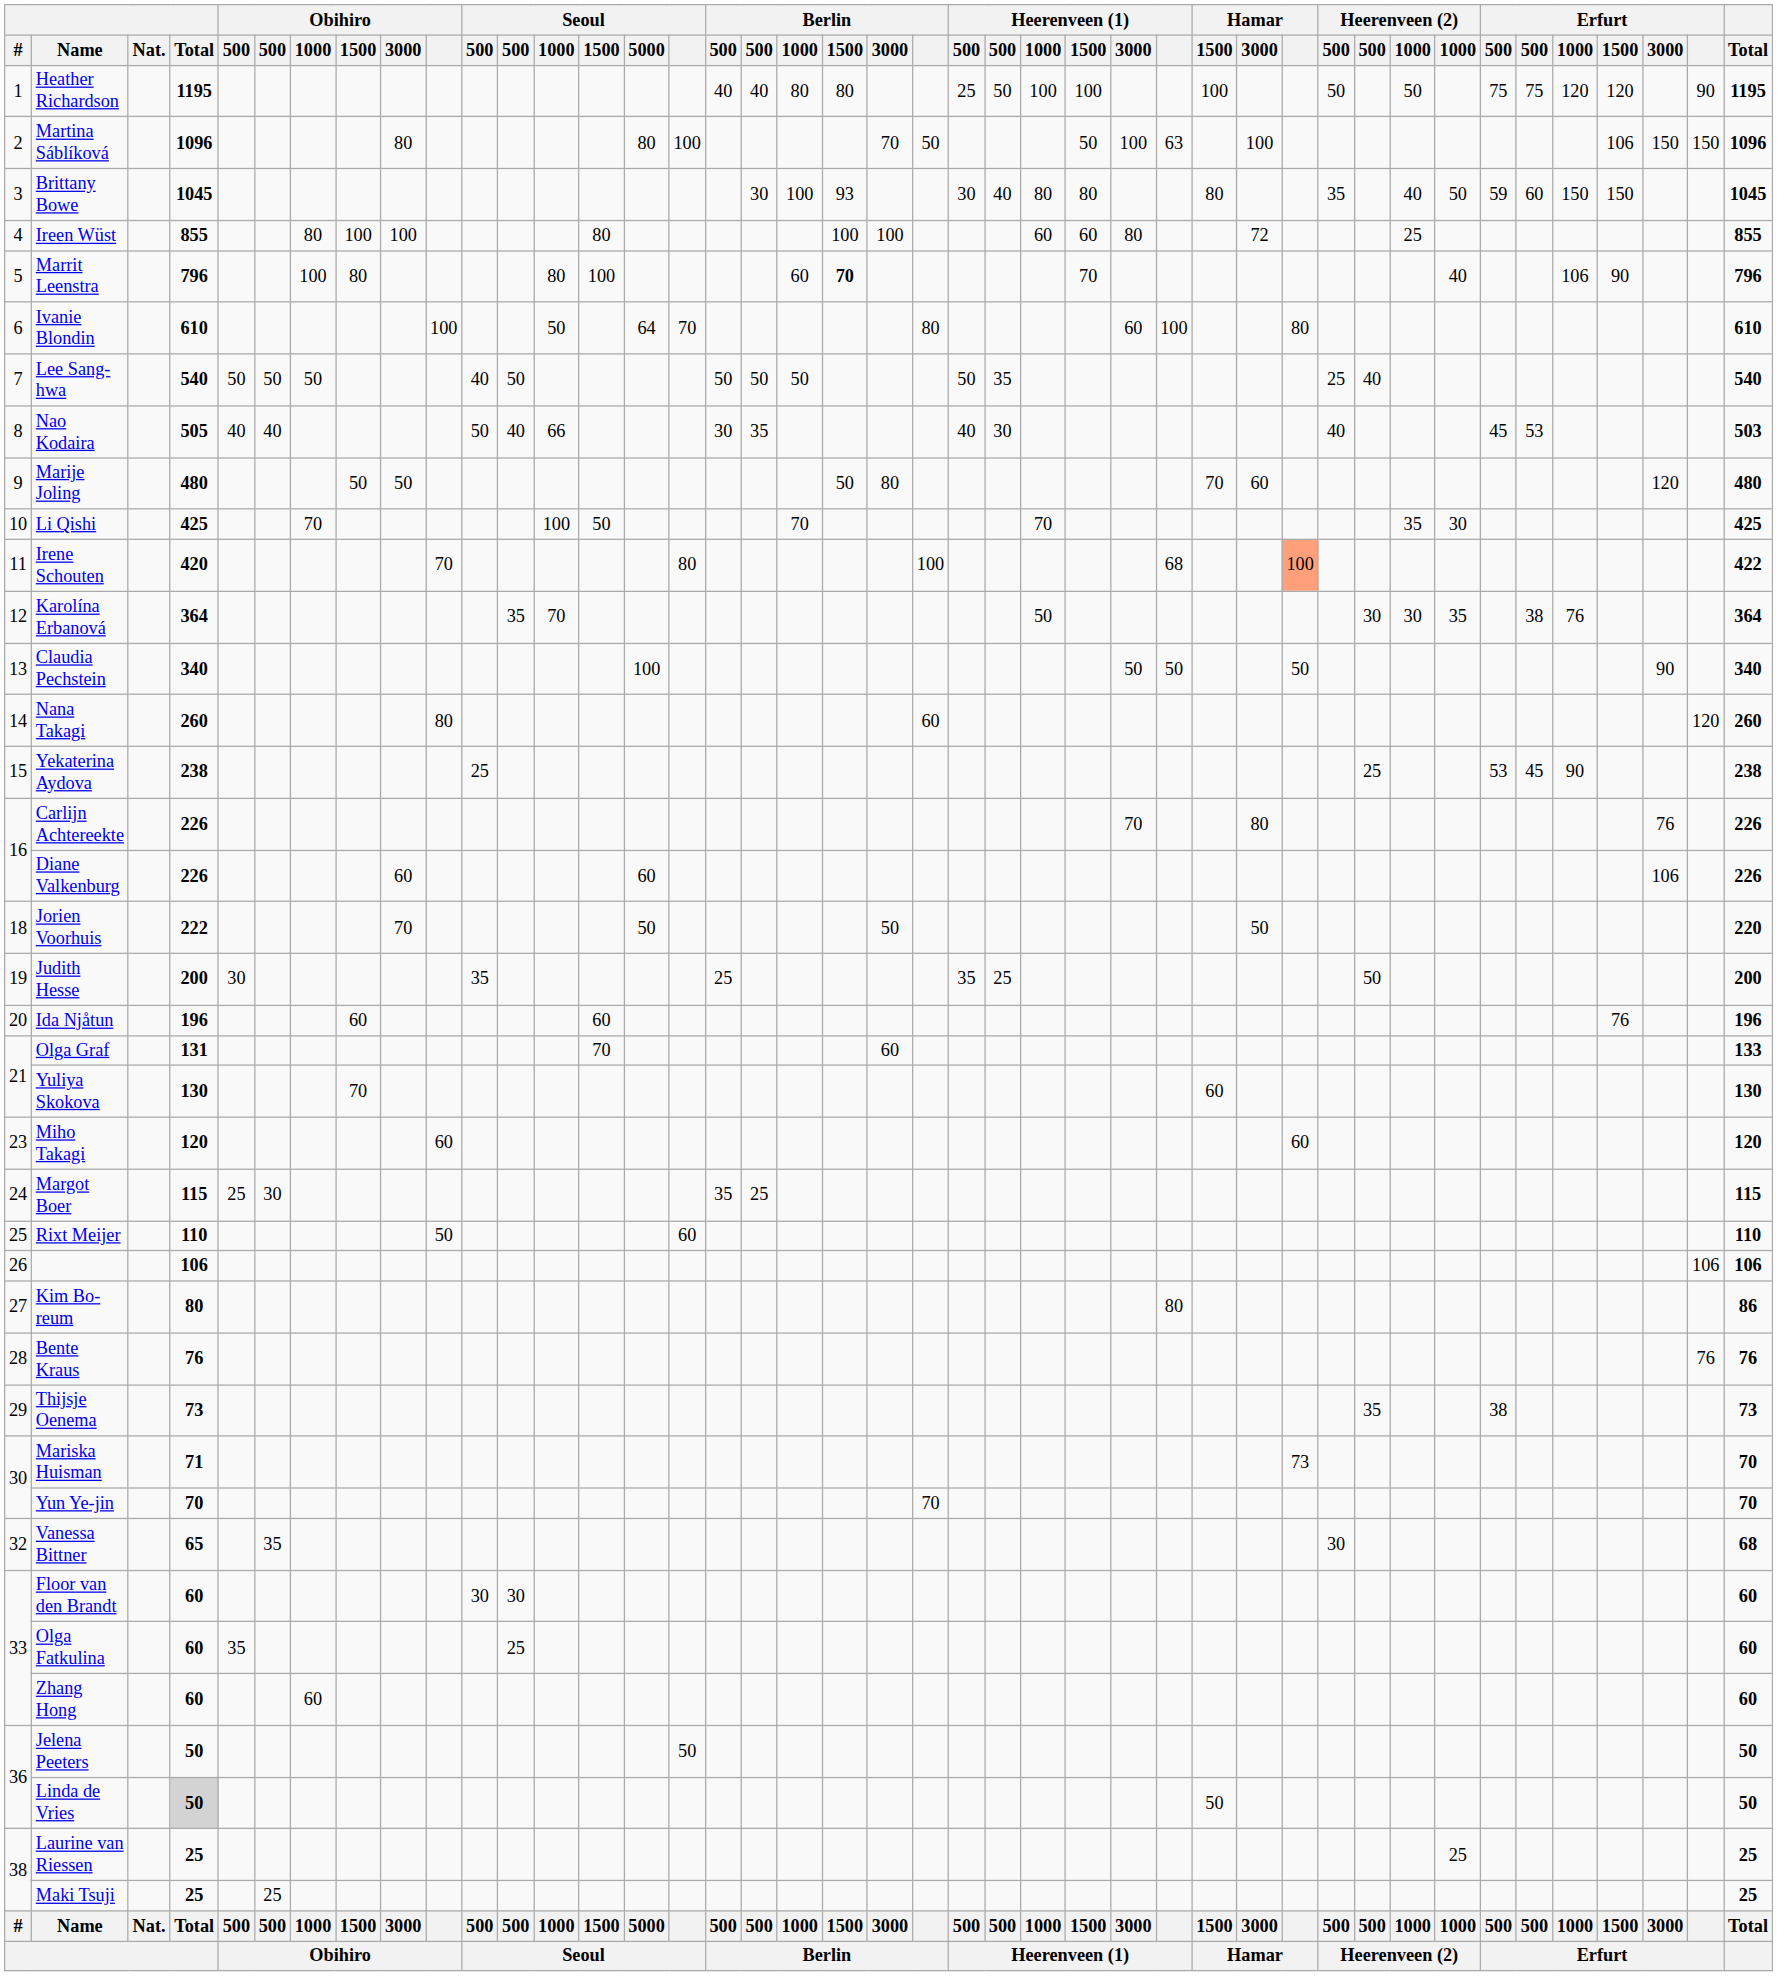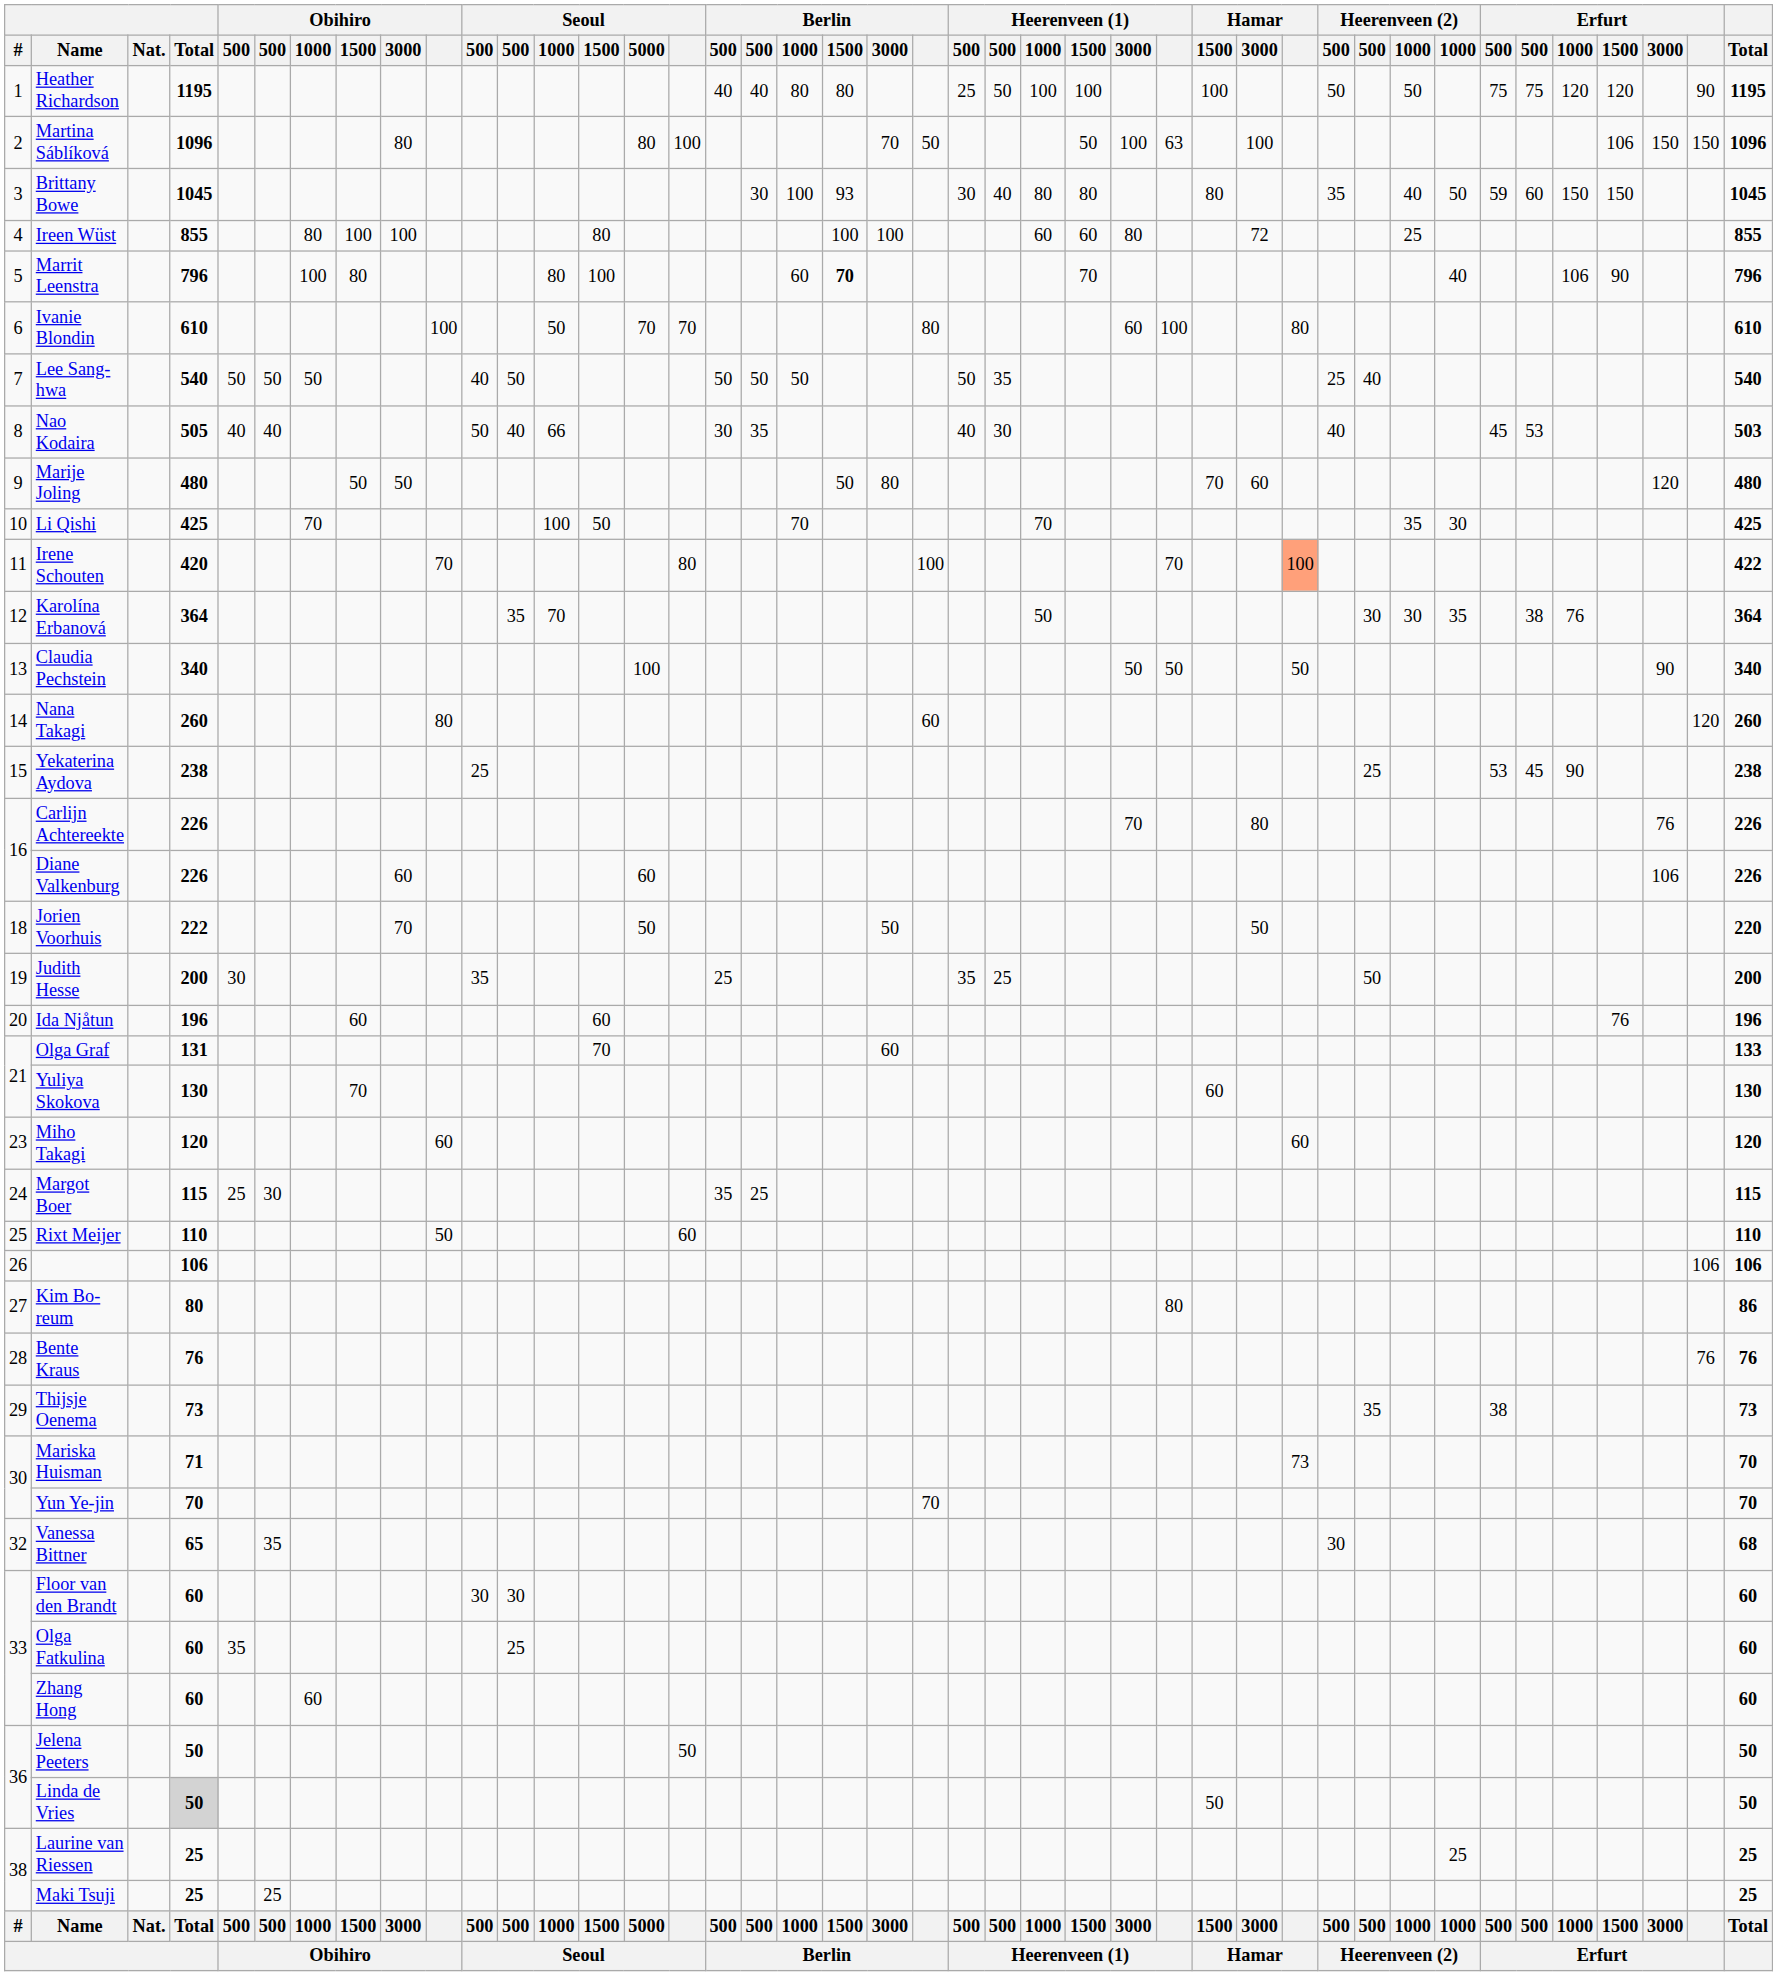Ivanie Blondin | Seoul / 5000: 64 -> 70
Irene Schouten | Heerenveen (1): 68 -> 70
